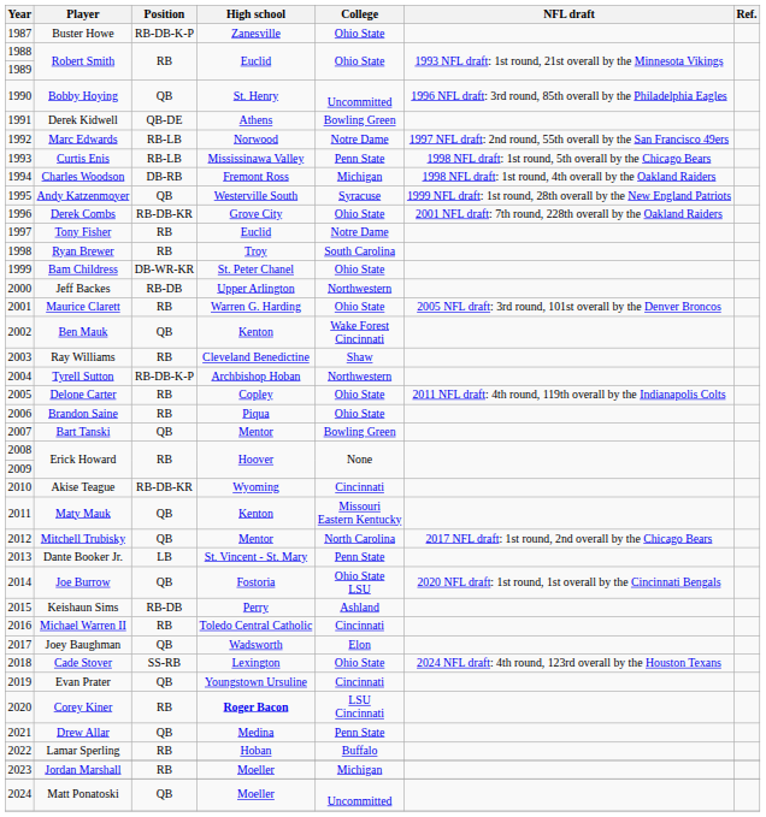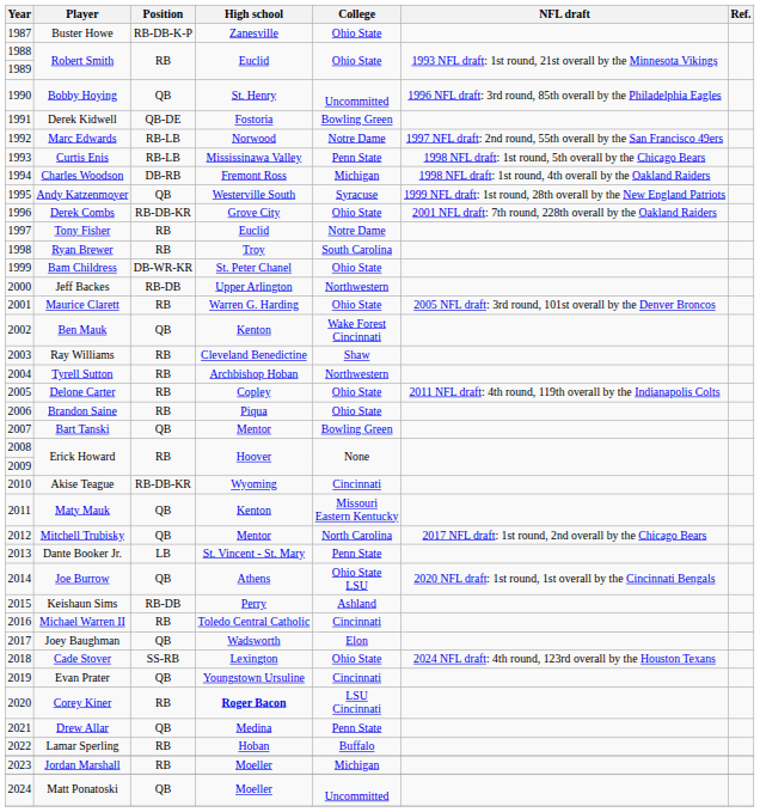Derek Kidwell | High school: Athens -> Fostoria
Tyrell Sutton | Position: RB-DB-K-P -> RB
Joe Burrow | High school: Fostoria -> Athens
